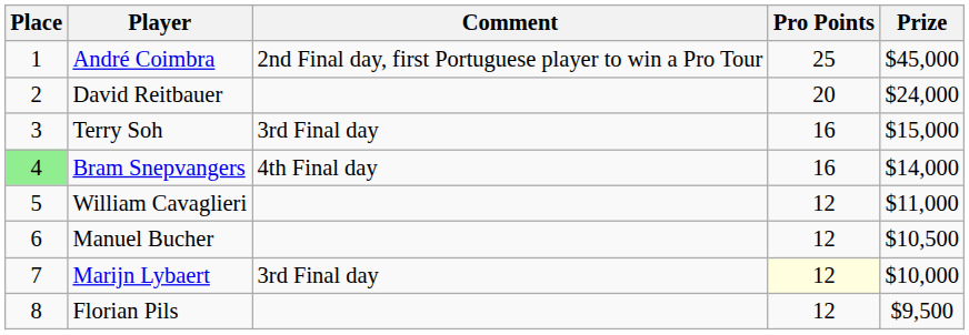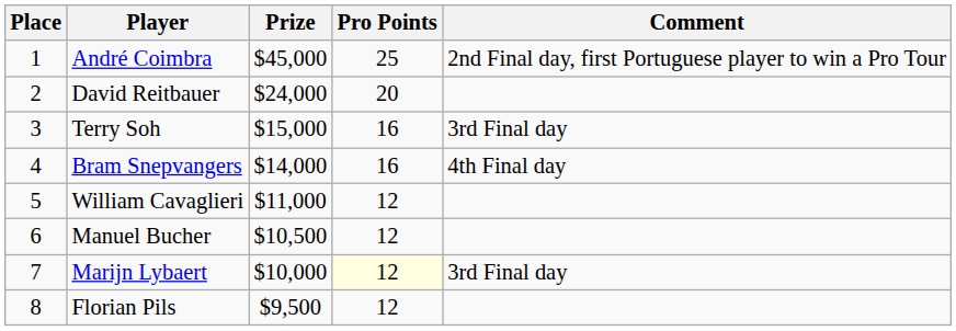columns swapped: Prize <-> Comment
Bram Snepvangers | Place: lightgreen background -> no background
